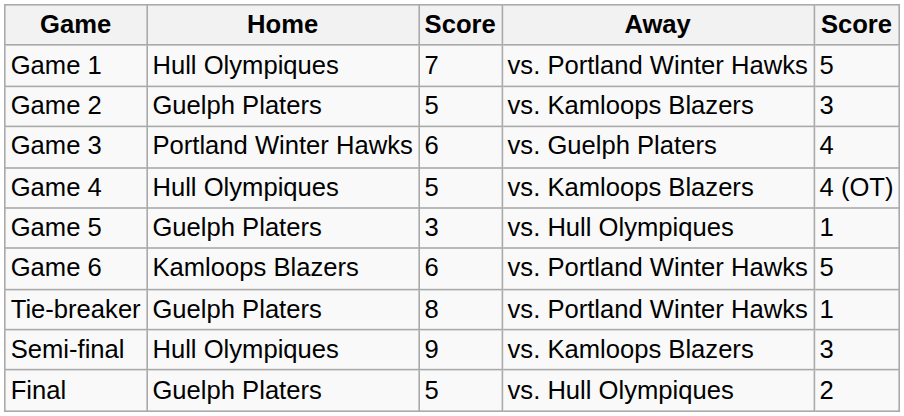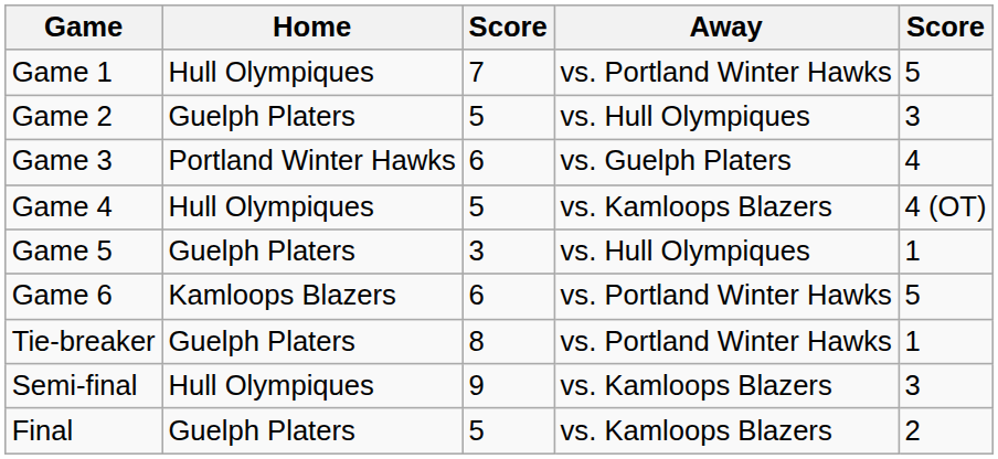Game 2 | Away: vs. Kamloops Blazers -> vs. Hull Olympiques
Final | Away: vs. Hull Olympiques -> vs. Kamloops Blazers
